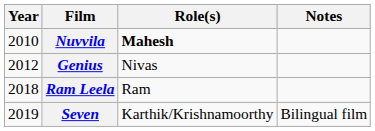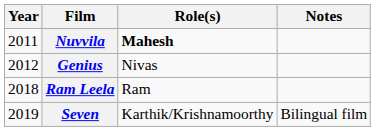Nuvvila | Year: 2010 -> 2011
